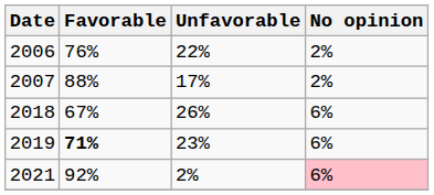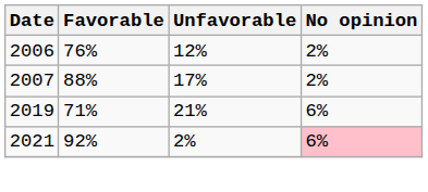2006 | Unfavorable: 22% -> 12%
- row: 2018 | 67% | 26% | 6%
2019 | Favorable: bold -> normal
2019 | Unfavorable: 23% -> 21%
